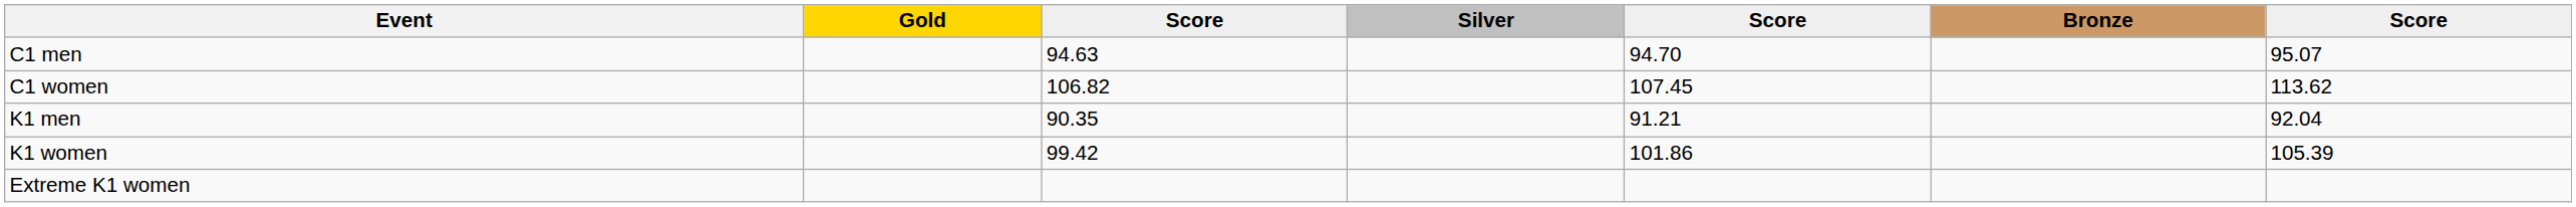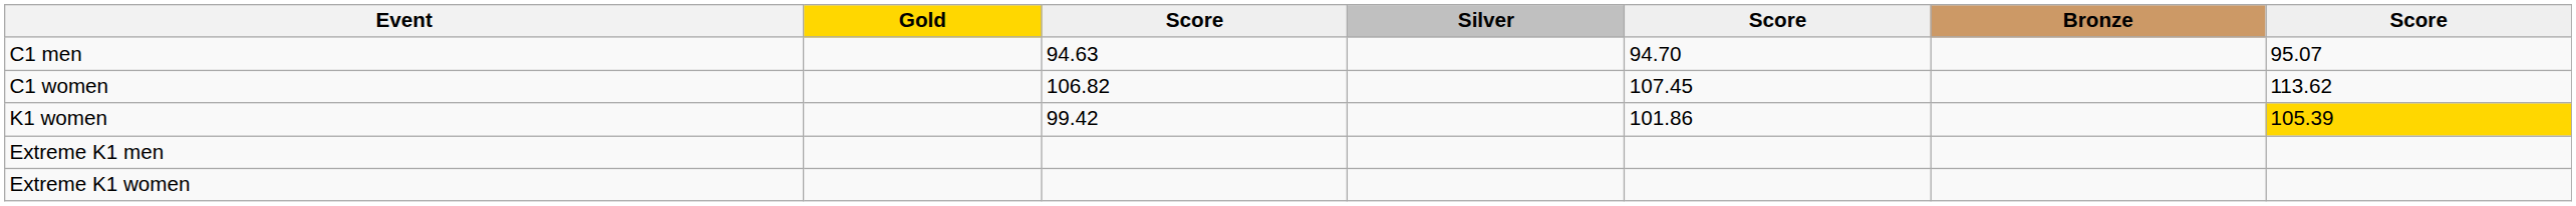- row: K1 men | 90.35 | 91.21 | 92.04
K1 women | column 7: no background -> gold background
+ row: Extreme K1 men
